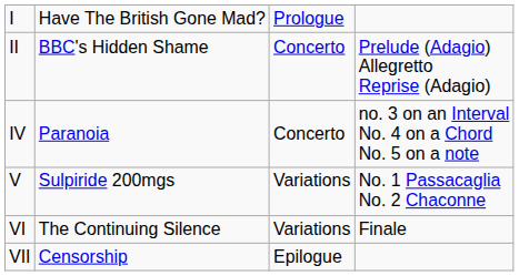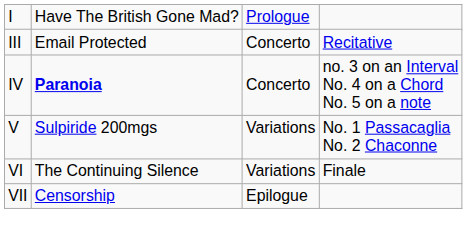- row: II | BBC's Hidden Shame | Concerto | Prelude (Adagio) Allegretto Reprise (Adagio)
+ row: III | Email Protected | Concerto | Recitative
IV | column 2: normal -> bold
